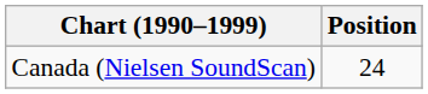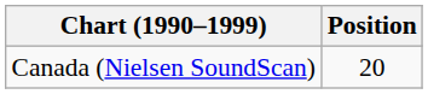Canada (Nielsen SoundScan) | Position: 24 -> 20
